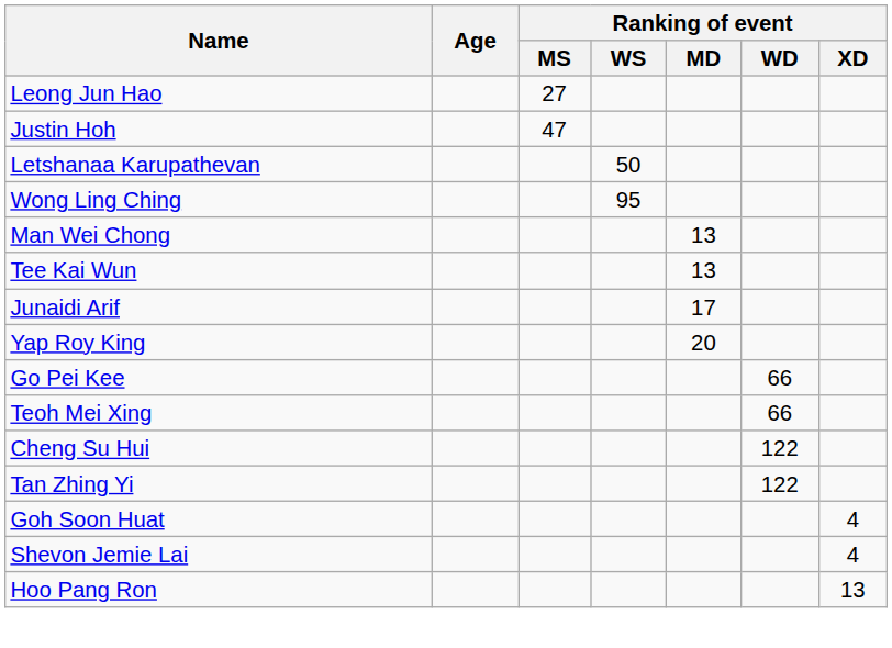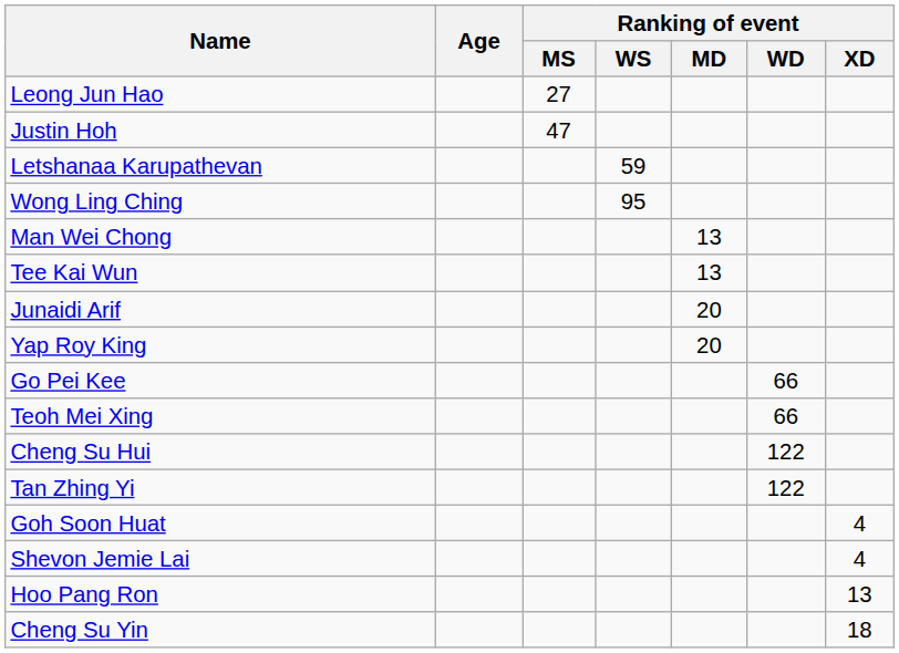Letshanaa Karupathevan | Ranking of event / WS: 50 -> 59
Junaidi Arif | Ranking of event / MD: 17 -> 20
+ row: Cheng Su Yin | 18
